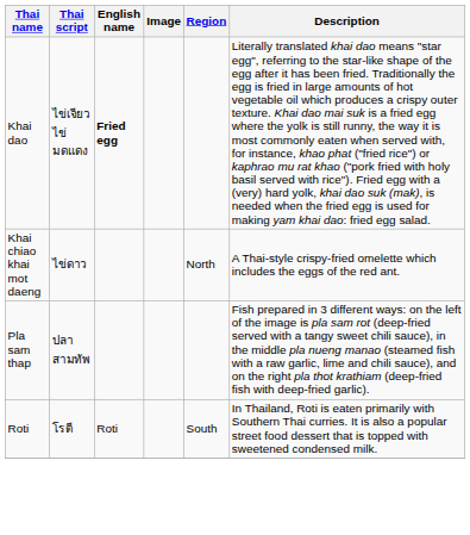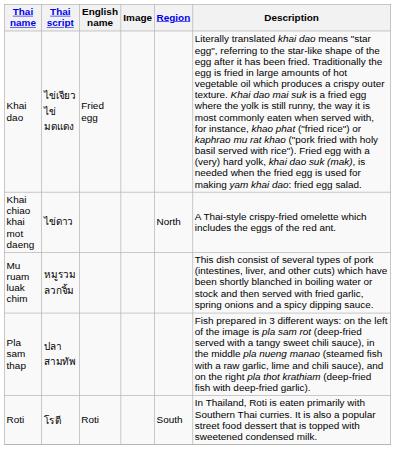Khai dao | English name: bold -> normal
+ row: Mu ruam luak chim | หมูรวมลวกจิ้ม | This dish consist of several types of pork (intestines, liver, and other cuts) which have been shortly blanched in boiling water or stock and then served with fried garlic, spring onions and a spicy dipping sauce.
